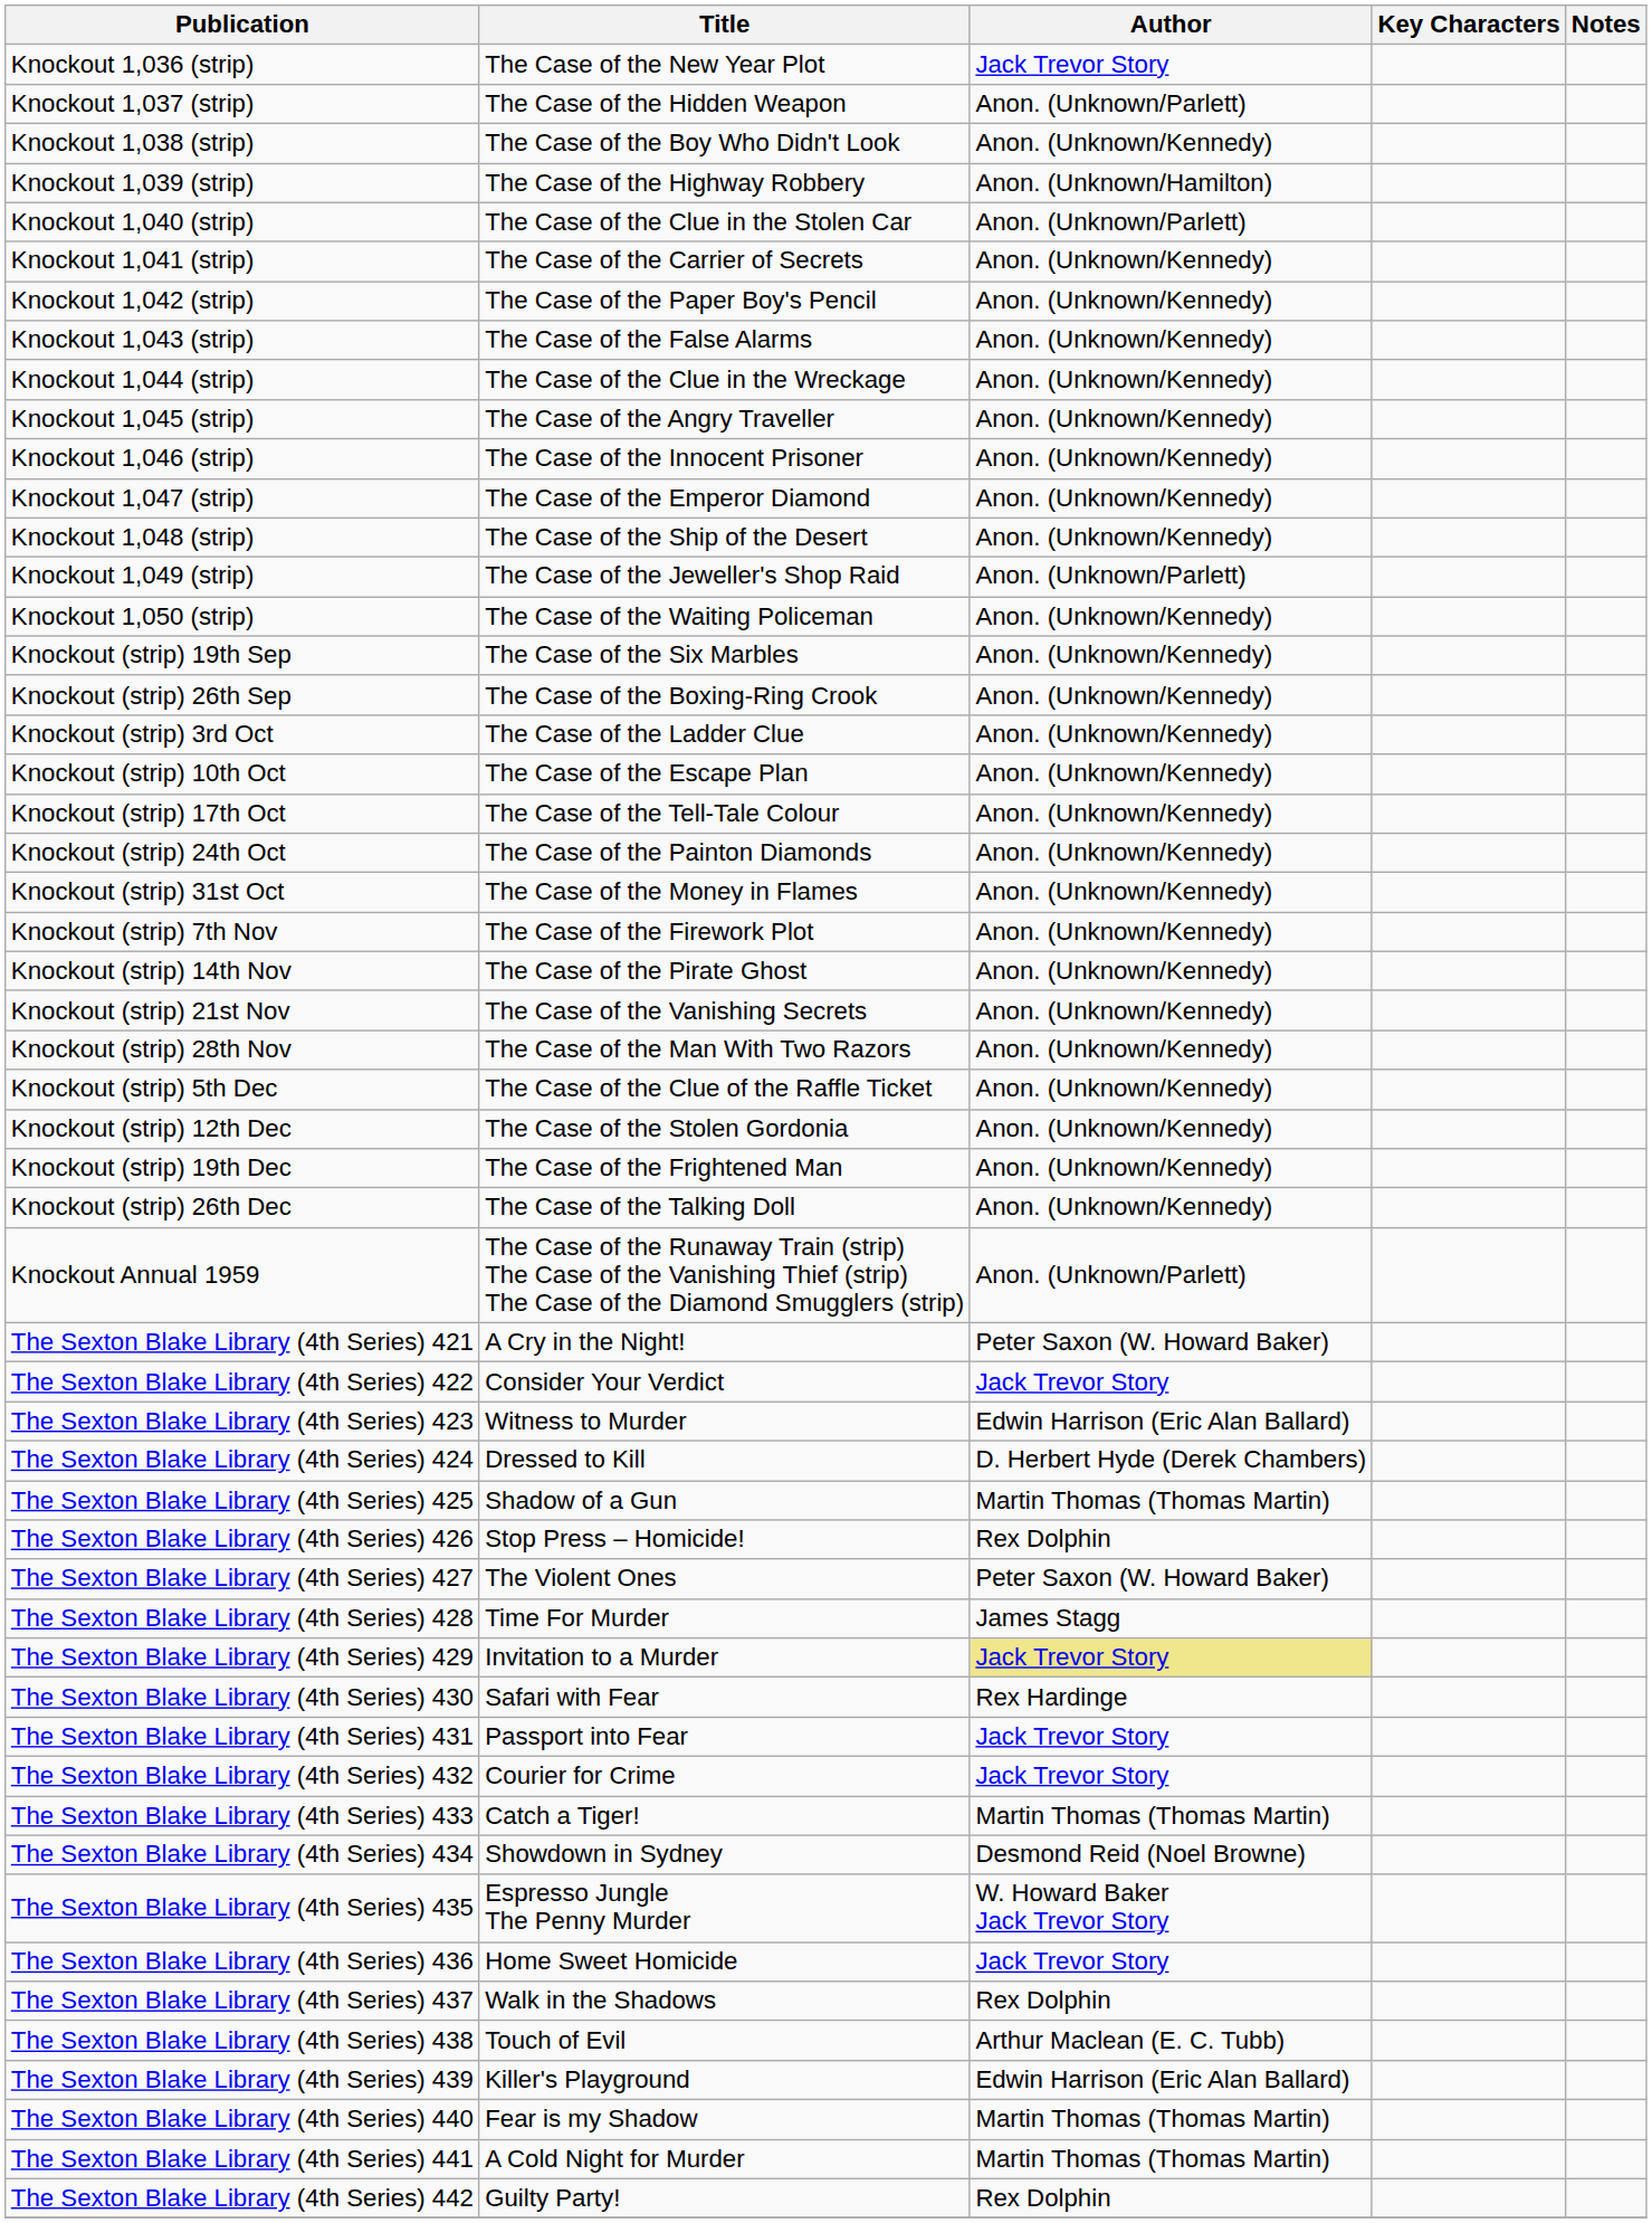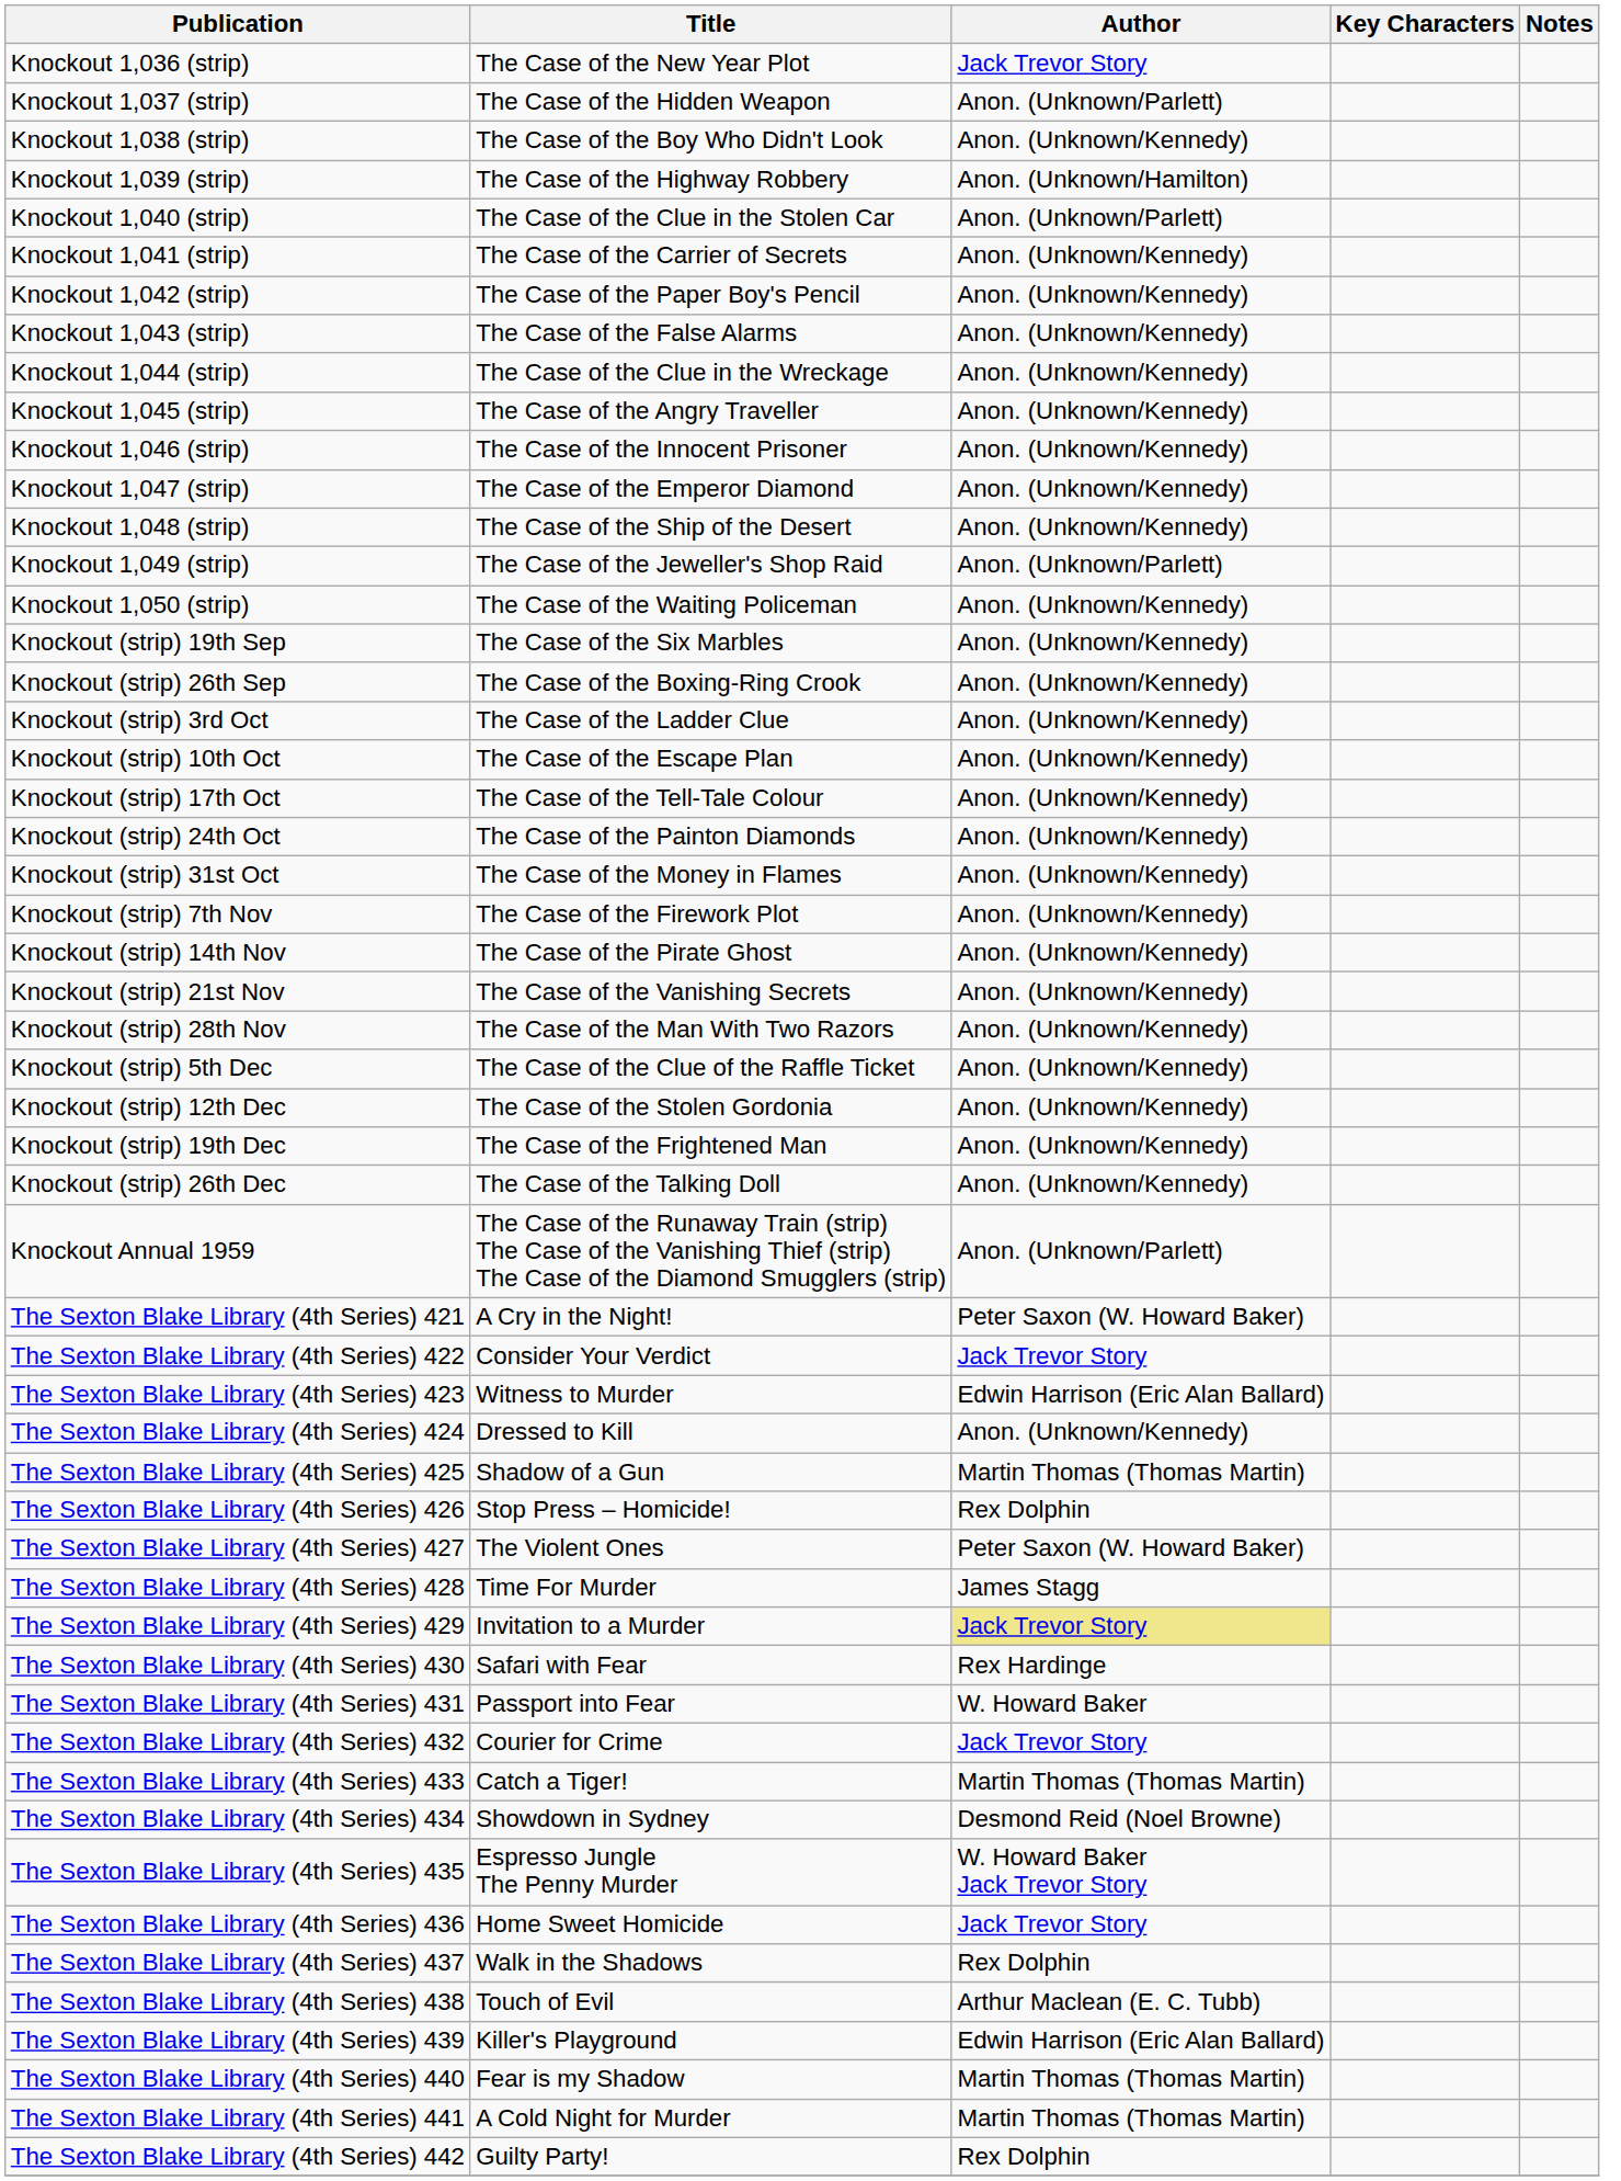The Sexton Blake Library (4th Series) 424 | Author: D. Herbert Hyde (Derek Chambers) -> Anon. (Unknown/Kennedy)
The Sexton Blake Library (4th Series) 431 | Author: Jack Trevor Story -> W. Howard Baker
